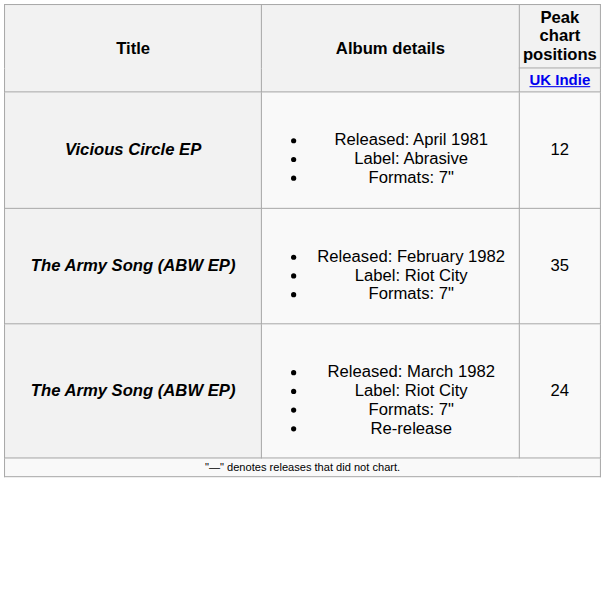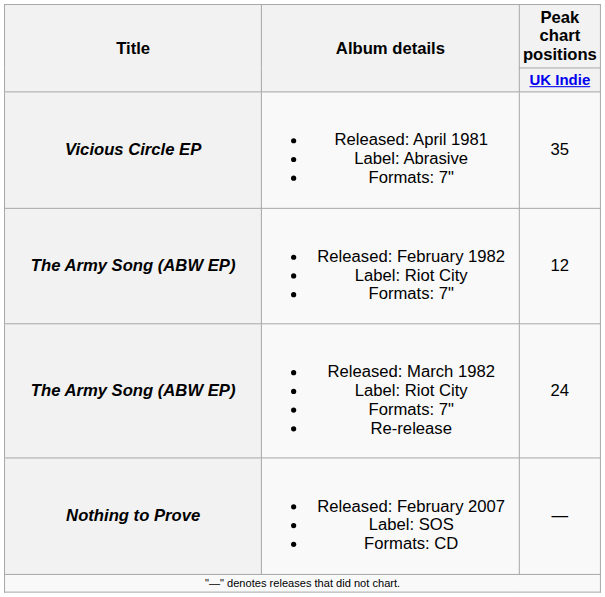Released: April 1981 Label: Abrasive Formats: 7" | Peak chart positions / UK Indie: 12 -> 35
Released: February 1982 Label: Riot City Formats: 7" | Peak chart positions / UK Indie: 35 -> 12
+ row: Nothing to Prove | Released: February 2007 Label: SOS Formats: CD | —
